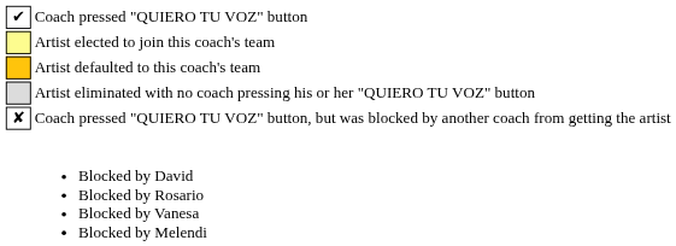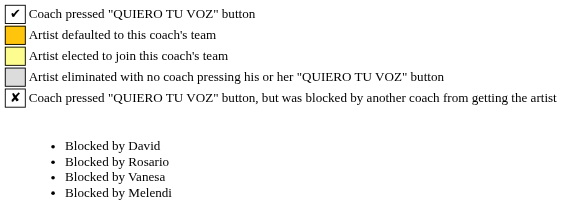rows swapped: Artist elected to join this coach's team <-> Artist defaulted to this coach's team
